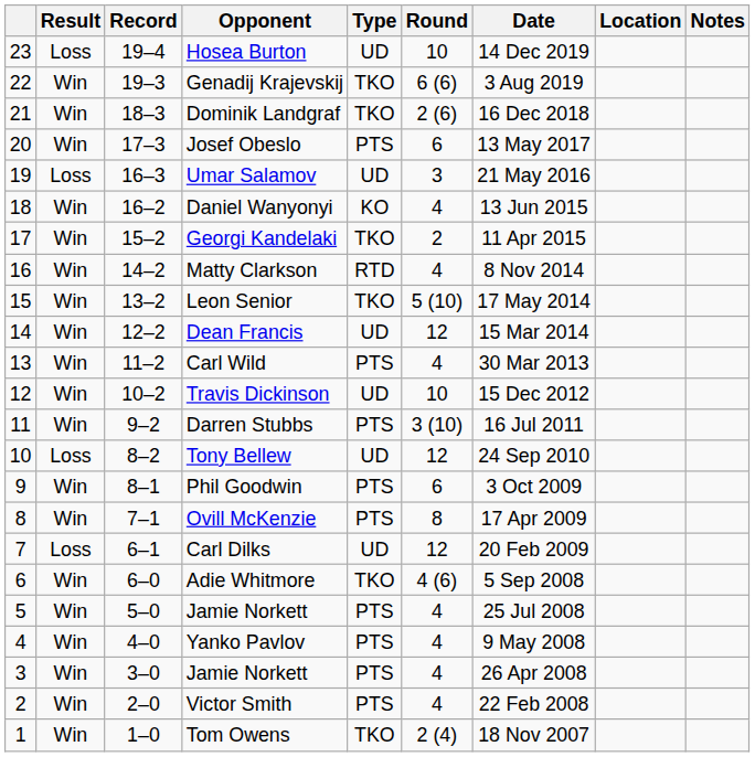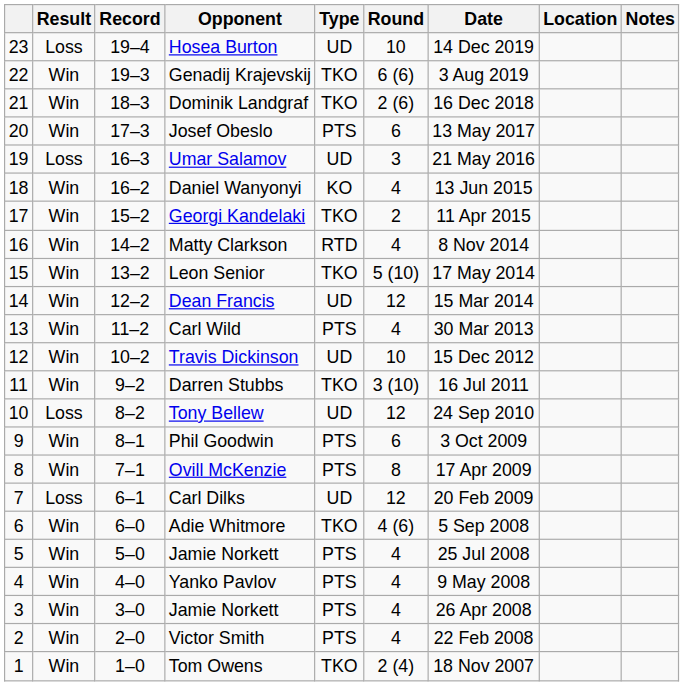Darren Stubbs | Type: PTS -> TKO
